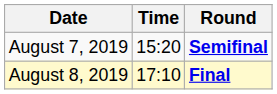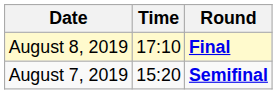rows swapped: August 7, 2019 <-> August 8, 2019
